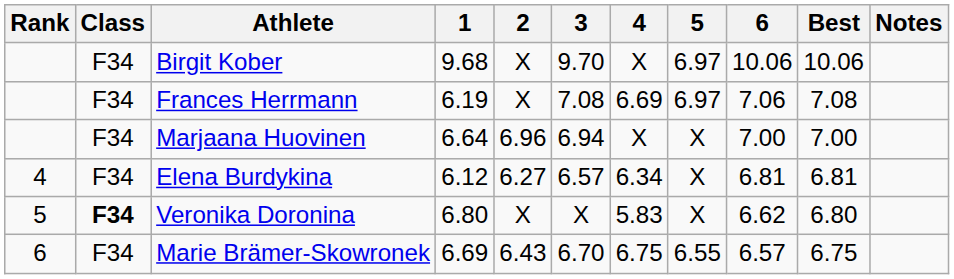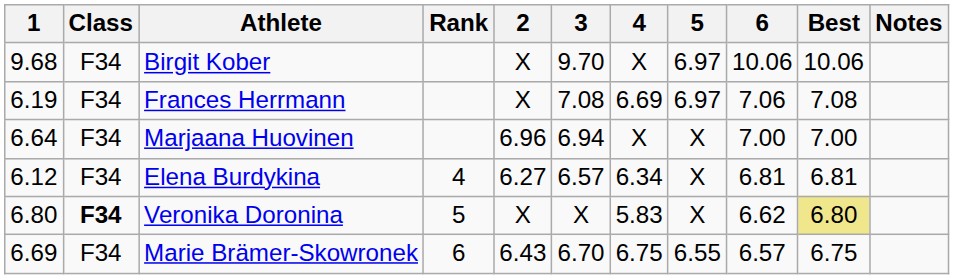columns swapped: Rank <-> 1
Veronika Doronina | Best: no background -> khaki background
